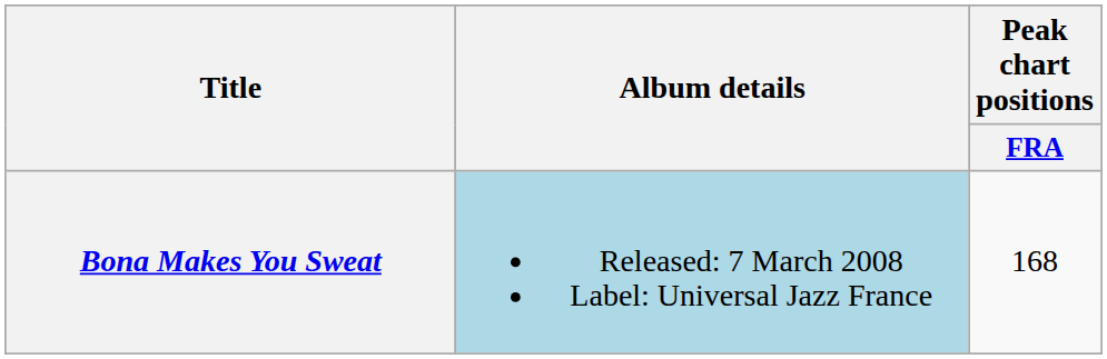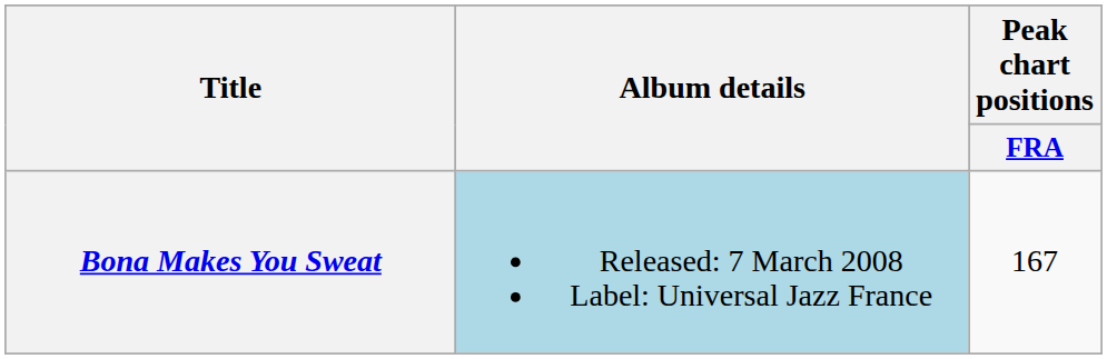Bona Makes You Sweat | Peak chart positions / FRA: 168 -> 167
